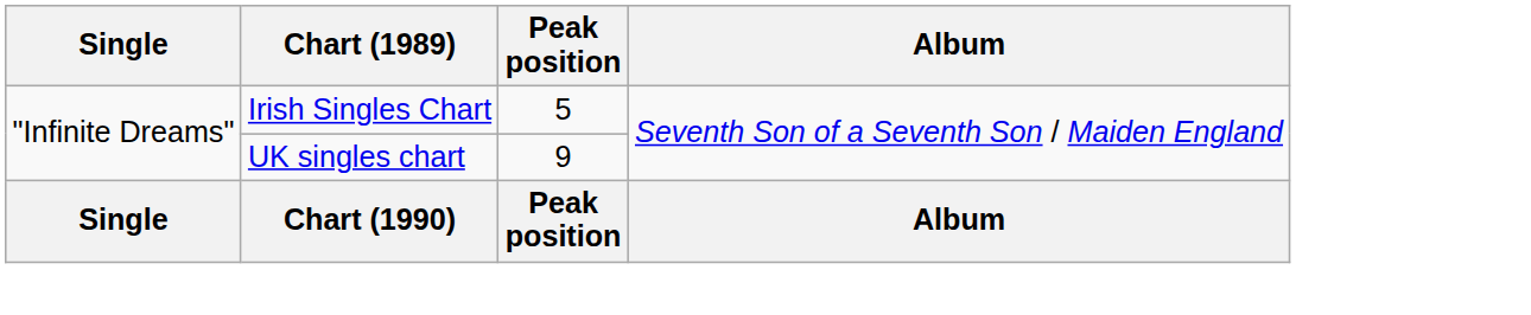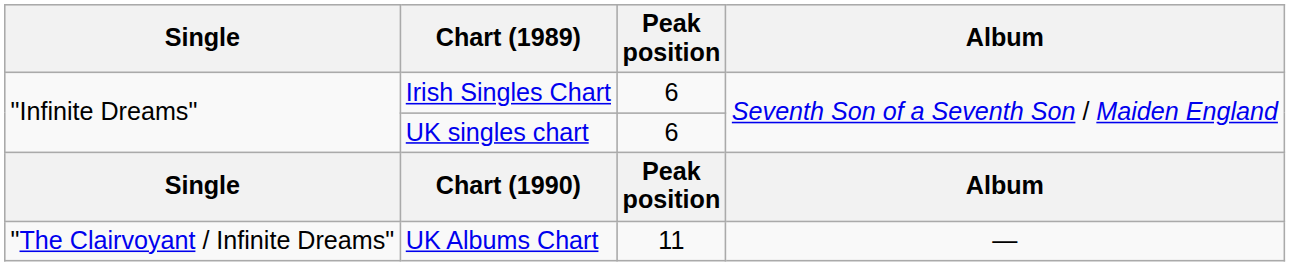Irish Singles Chart | Peak position: 5 -> 6
UK singles chart | Peak position: 9 -> 6
+ row: "The Clairvoyant / Infinite Dreams" | UK Albums Chart | 11 | —
